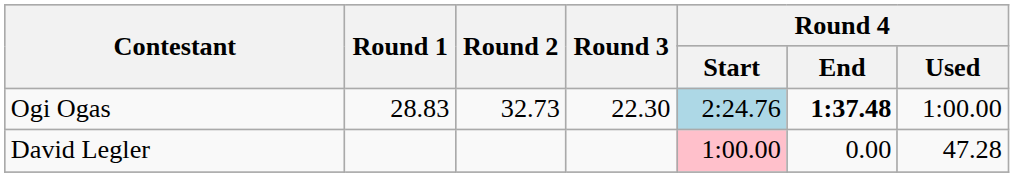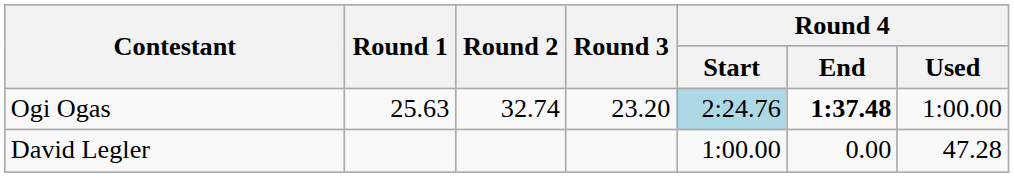Ogi Ogas | Round 1: 28.83 -> 25.63
Ogi Ogas | Round 2: 32.73 -> 32.74
Ogi Ogas | Round 3: 22.30 -> 23.20
David Legler | Round 4 / Start: pink background -> no background
